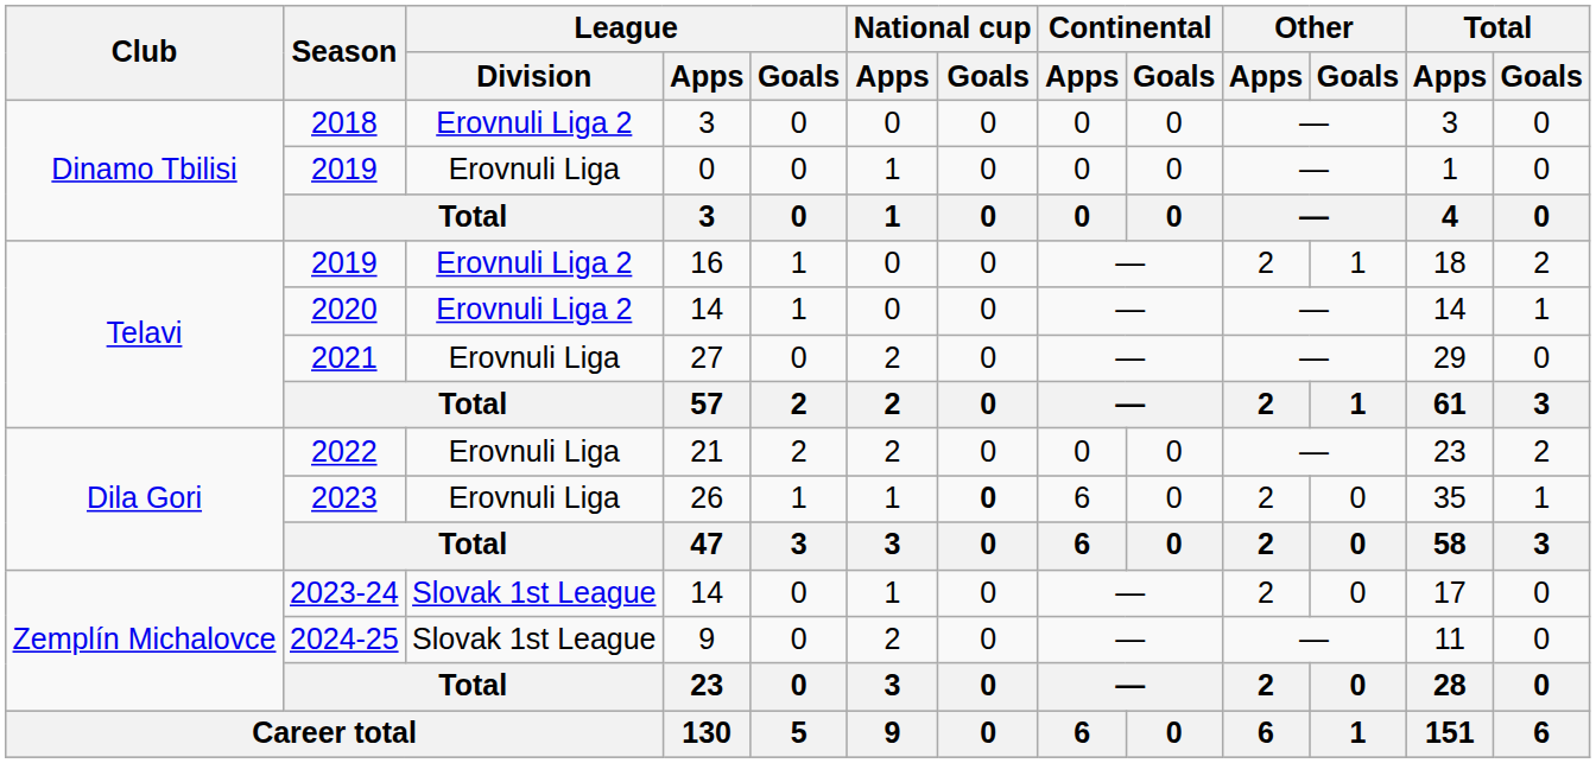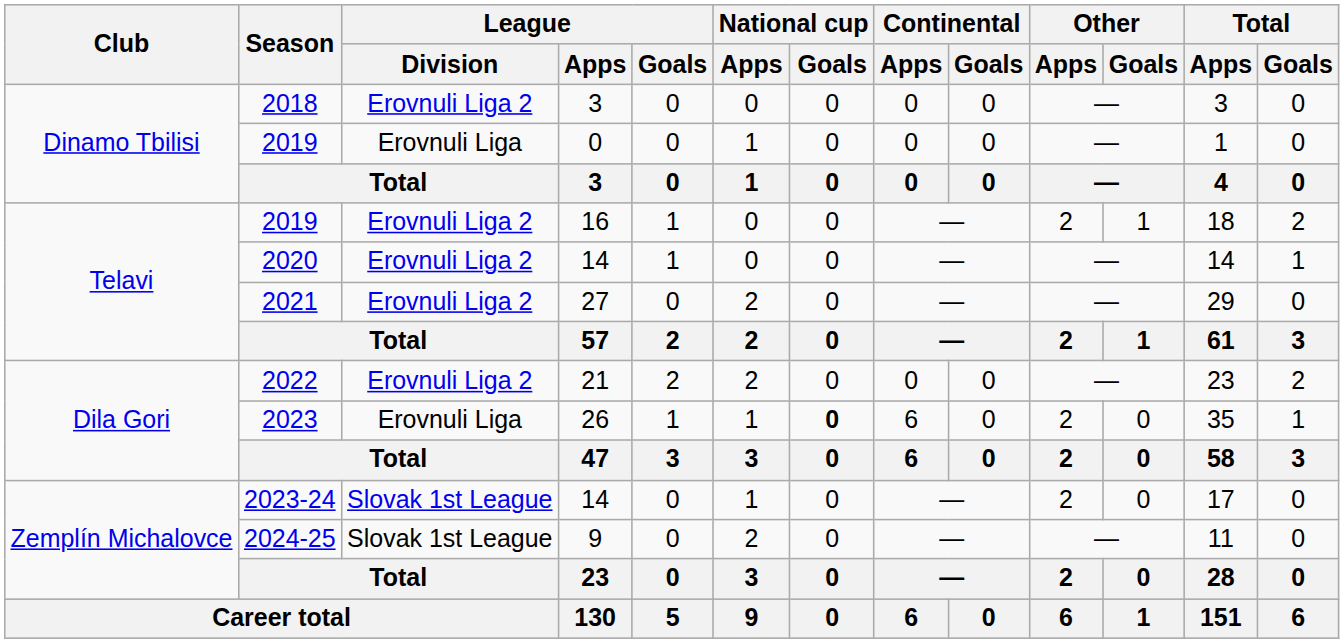2021 | League / Division: Erovnuli Liga -> Erovnuli Liga 2
2022 | League / Division: Erovnuli Liga -> Erovnuli Liga 2
